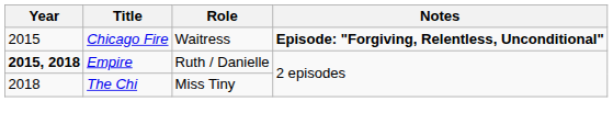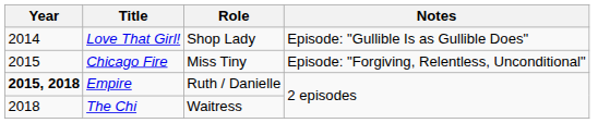+ row: 2014 | Love That Girl! | Shop Lady | Episode: "Gullible Is as Gullible Does"
Chicago Fire | Role: Waitress -> Miss Tiny
Chicago Fire | Notes: bold -> normal
The Chi | Role: Miss Tiny -> Waitress
